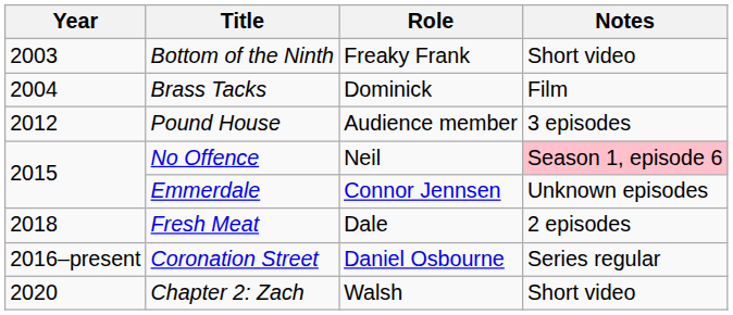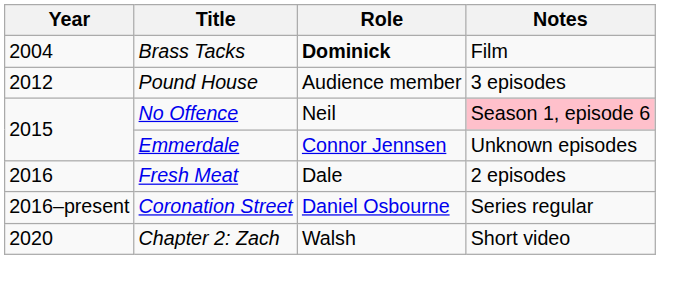- row: 2003 | Bottom of the Ninth | Freaky Frank | Short video
Brass Tacks | Role: normal -> bold
Fresh Meat | Year: 2018 -> 2016
